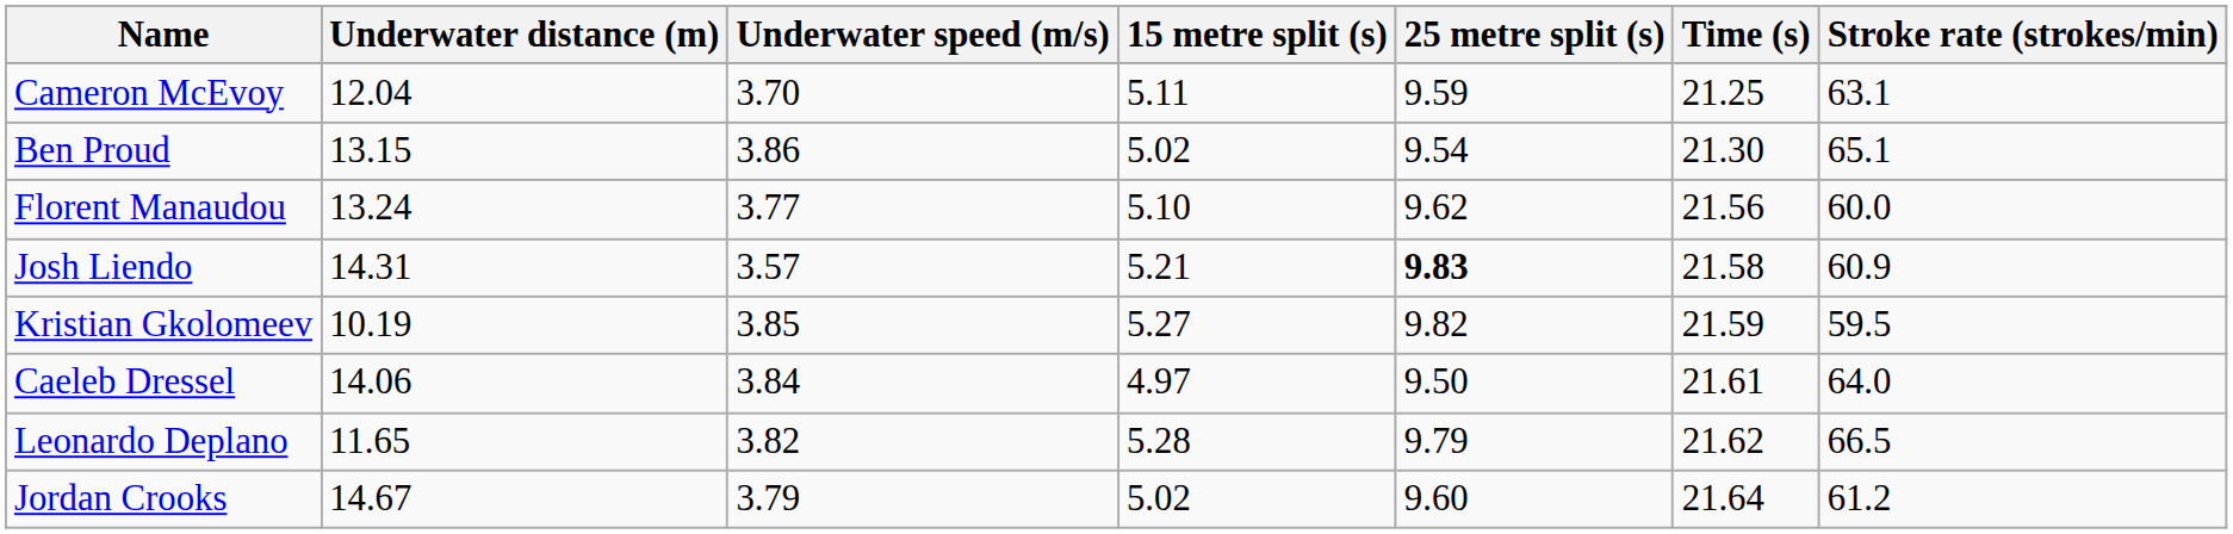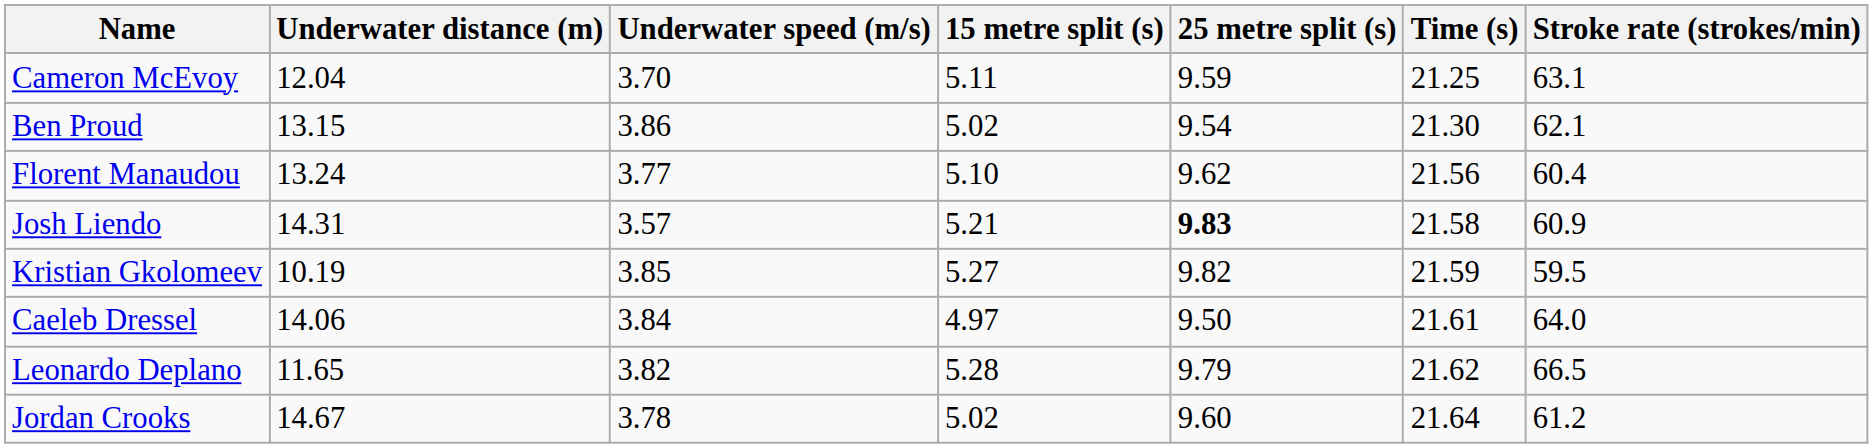Ben Proud | Stroke rate (strokes/min): 65.1 -> 62.1
Florent Manaudou | Stroke rate (strokes/min): 60.0 -> 60.4
Jordan Crooks | Underwater speed (m/s): 3.79 -> 3.78
